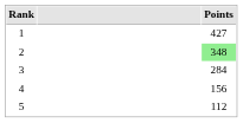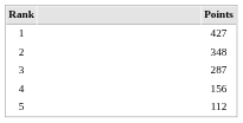2 | Points: lightgreen background -> no background
3 | Points: 284 -> 287
